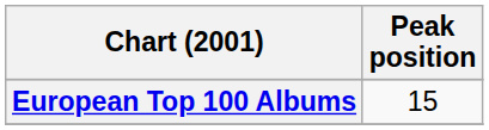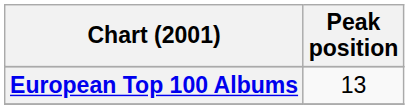European Top 100 Albums | Peak position: 15 -> 13
